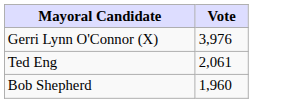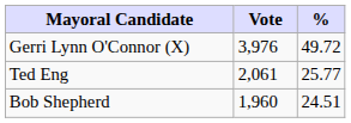+ column: % | 49.72 | 25.77 | 24.51
